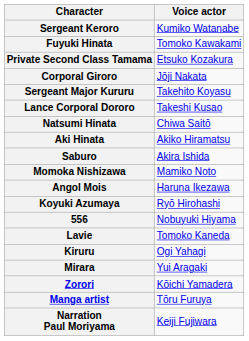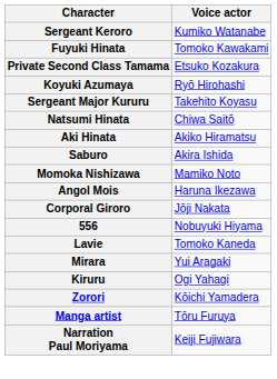rows swapped: Corporal Giroro <-> Koyuki Azumaya
- row: Lance Corporal Dororo | Takeshi Kusao
rows swapped: Mirara <-> Kiruru
